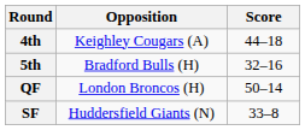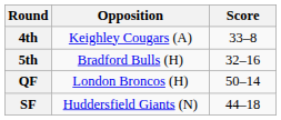4th | Score: 44–18 -> 33–8
SF | Score: 33–8 -> 44–18
